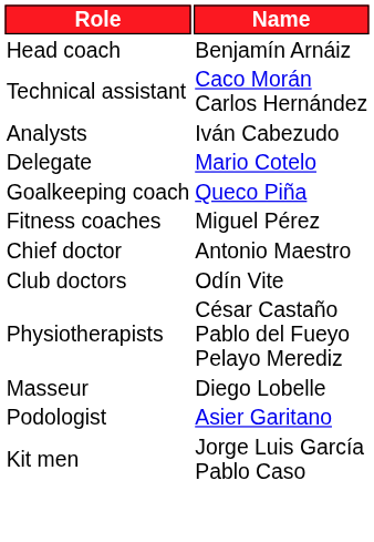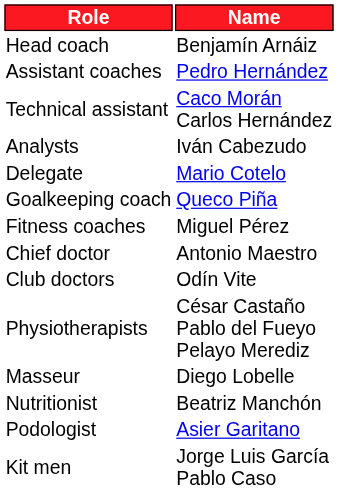+ row: Assistant coaches | Pedro Hernández
+ row: Nutritionist | Beatriz Manchón
